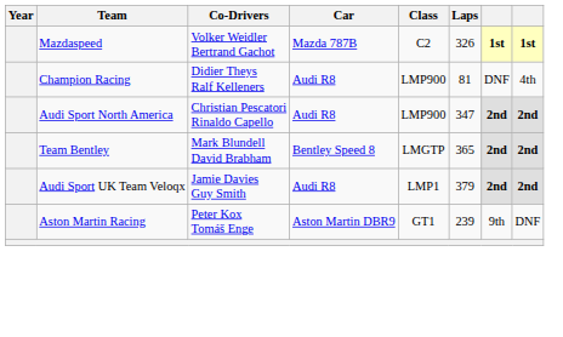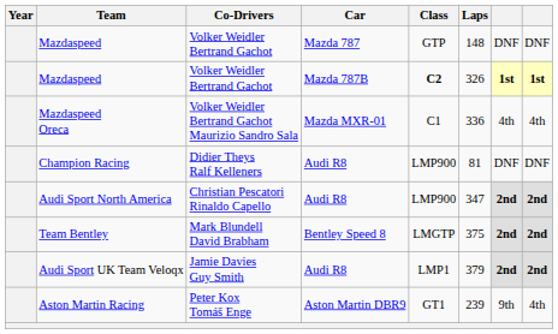+ row: Mazdaspeed | Volker Weidler Bertrand Gachot | Mazda 787 | GTP | 148 | DNF | DNF
Mazdaspeed / Mazda 787B | Class: normal -> bold
+ row: Mazdaspeed Oreca | Volker Weidler Bertrand Gachot Maurizio Sandro Sala | Mazda MXR-01 | C1 | 336 | 4th | 4th
Champion Racing | column 8: 4th -> DNF
Team Bentley | Laps: 365 -> 375
Aston Martin Racing | column 8: DNF -> 4th
